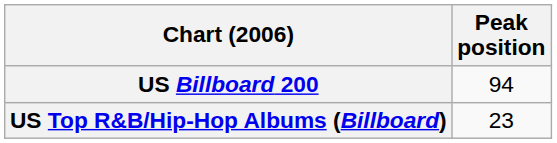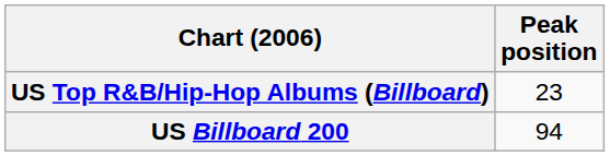rows swapped: US Billboard 200 <-> US Top R&B/Hip-Hop Albums (Billboard)
